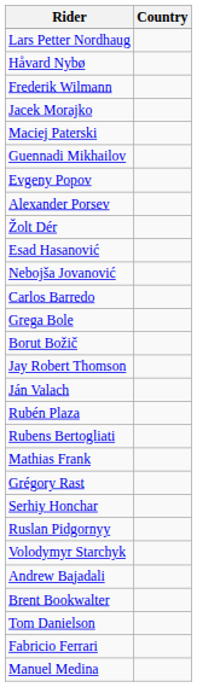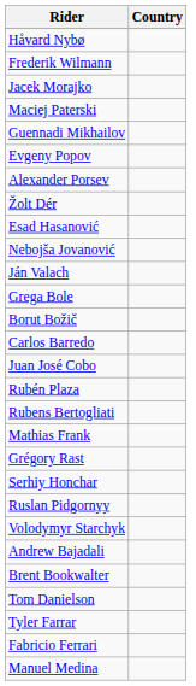- row: Lars Petter Nordhaug
rows swapped: Ján Valach <-> Carlos Barredo
- row: Jay Robert Thomson
+ row: Juan José Cobo
+ row: Tyler Farrar
